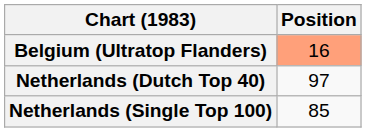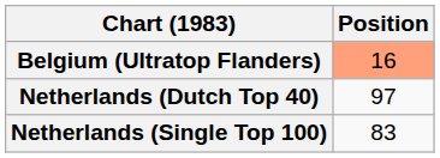Netherlands (Single Top 100) | Position: 85 -> 83
